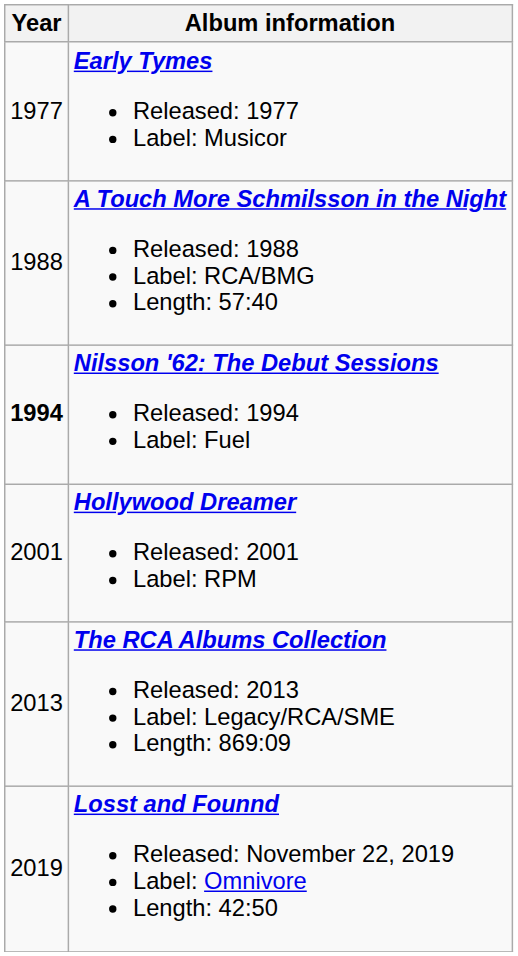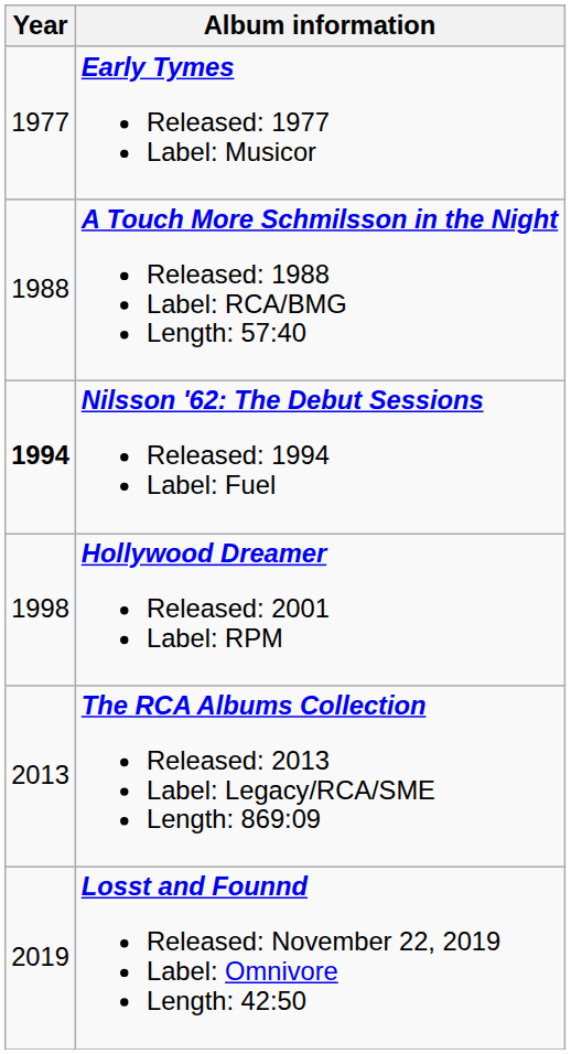Hollywood Dreamer Released: 2001 Label: RPM | Year: 2001 -> 1998
